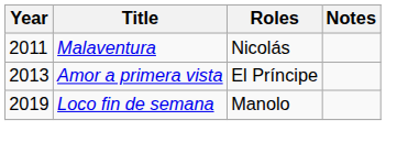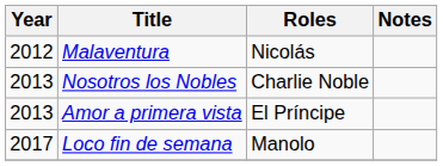Malaventura | Year: 2011 -> 2012
+ row: 2013 | Nosotros los Nobles | Charlie Noble
Loco fin de semana | Year: 2019 -> 2017
